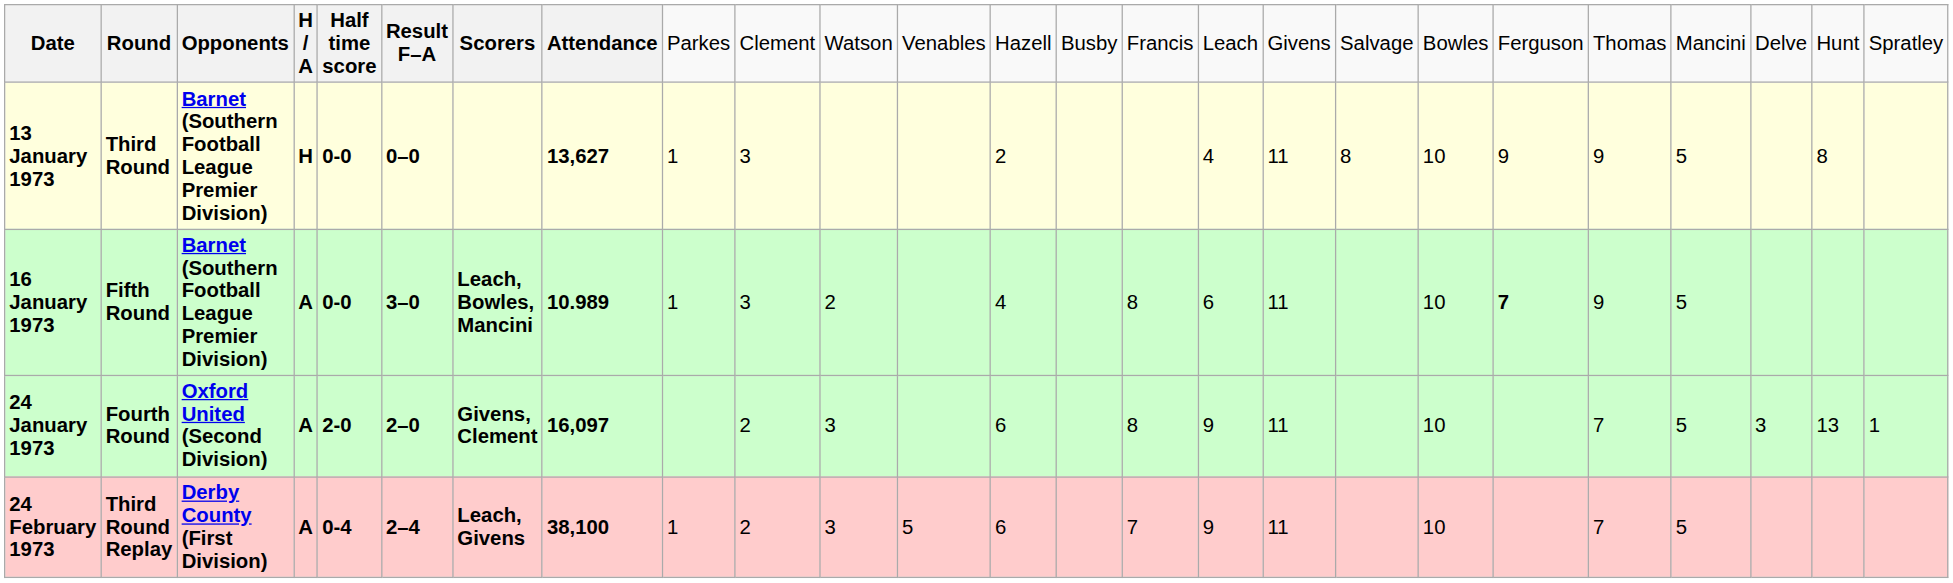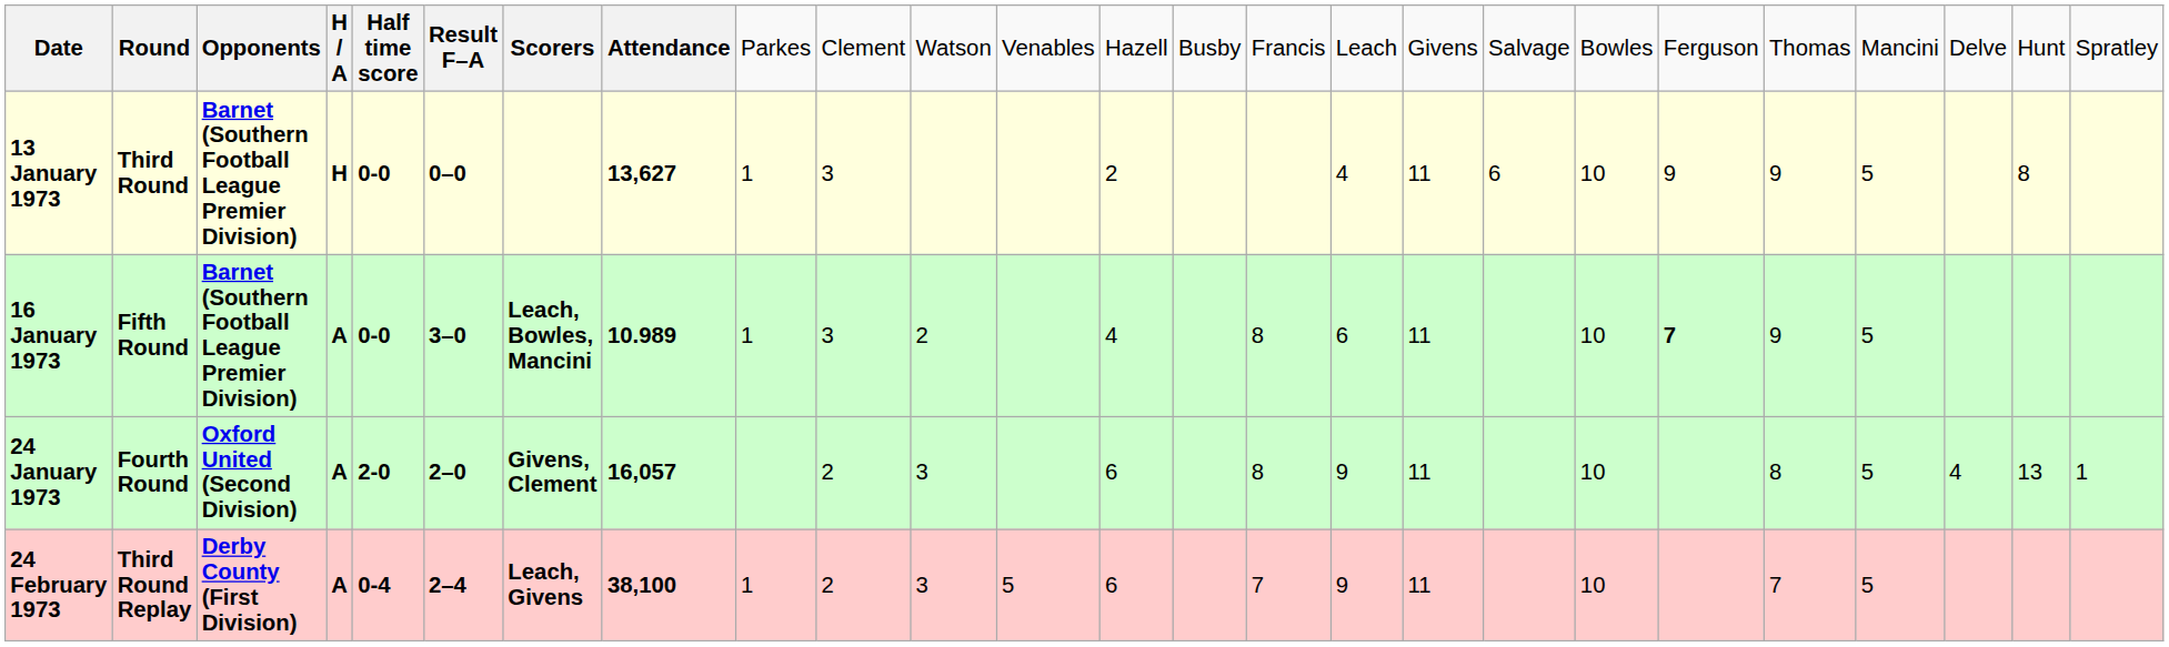13 January 1973 | column 18: 8 -> 6
24 January 1973 | column 8: 16,097 -> 16,057
24 January 1973 | column 21: 7 -> 8
24 January 1973 | column 23: 3 -> 4
